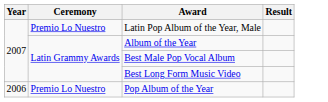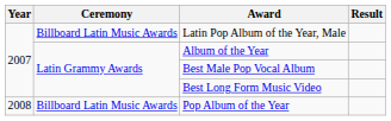Latin Pop Album of the Year, Male | Ceremony: Premio Lo Nuestro -> Billboard Latin Music Awards
Pop Album of the Year | Year: 2006 -> 2008
Pop Album of the Year | Ceremony: Premio Lo Nuestro -> Billboard Latin Music Awards
